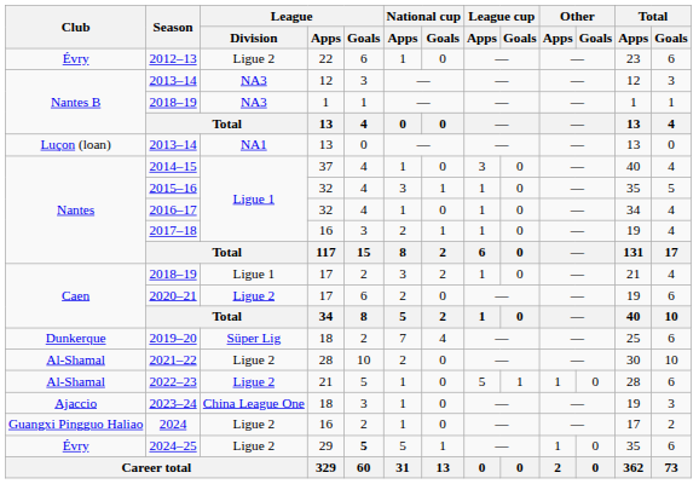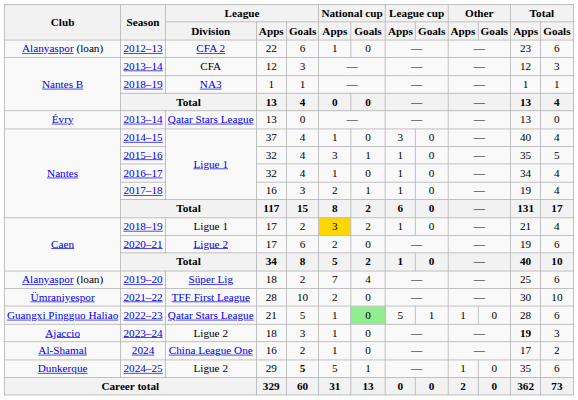2012–13 | Club: Évry -> Alanyaspor (loan)
2012–13 | League / Division: Ligue 2 -> CFA 2
2013–14 / 12 | League / Division: NA3 -> CFA
2013–14 / 13 | Club: Luçon (loan) -> Évry
2013–14 / 13 | League / Division: NA1 -> Qatar Stars League
2018–19 / 17 | National cup / Apps: no background -> gold background
2019–20 | Club: Dunkerque -> Alanyaspor (loan)
2021–22 | Club: Al-Shamal -> Ümraniyespor
2021–22 | League / Division: Ligue 2 -> TFF First League
2022–23 | Club: Al-Shamal -> Guangxi Pingguo Haliao
2022–23 | League / Division: Ligue 2 -> Qatar Stars League
2022–23 | National cup / Goals: no background -> lightgreen background
2023–24 | League / Division: China League One -> Ligue 2
2023–24 | Total / Apps: normal -> bold
2024 | Club: Guangxi Pingguo Haliao -> Al-Shamal
2024 | League / Division: Ligue 2 -> China League One
2024–25 | Club: Évry -> Dunkerque
